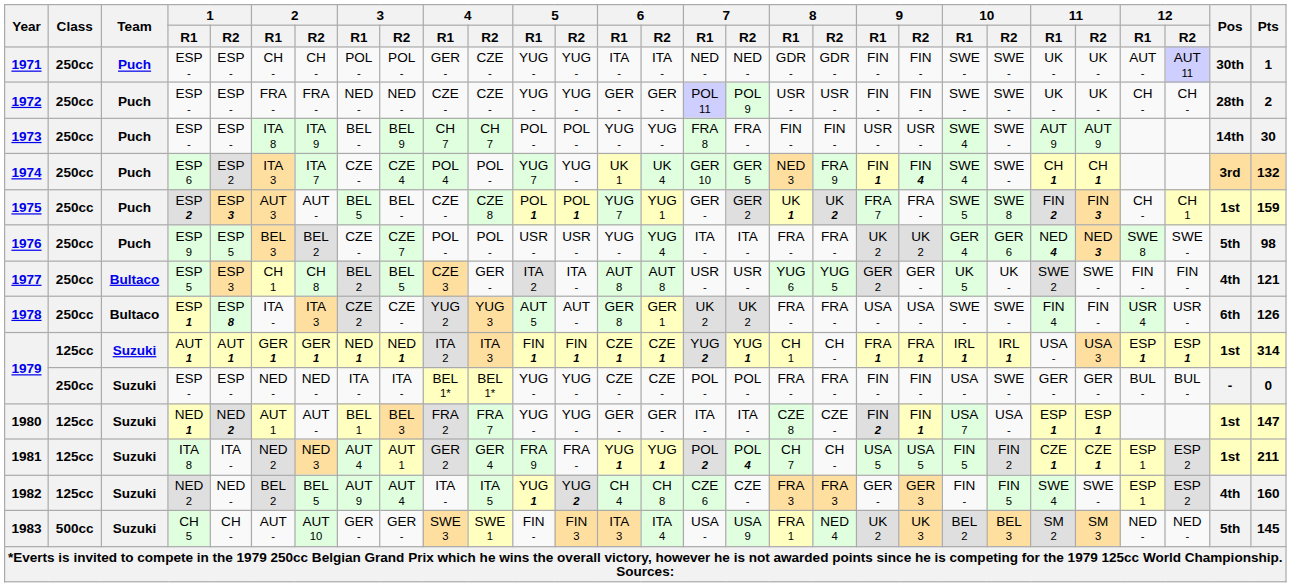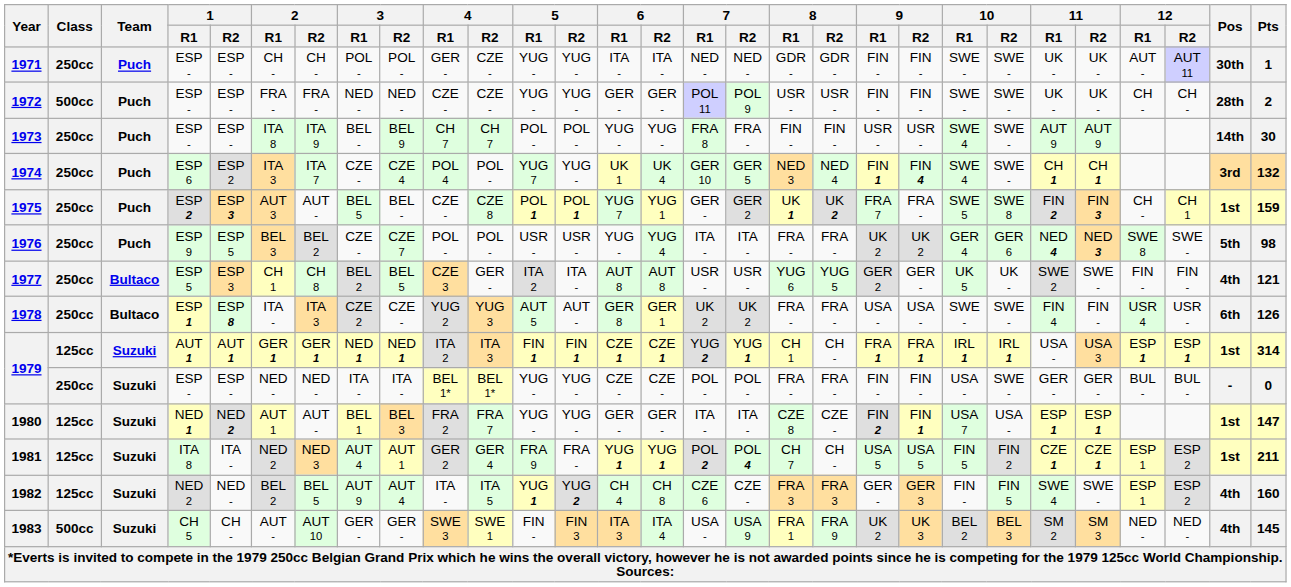1972 | Class: 250cc -> 500cc
1974 | 8 / R2: FRA 9 -> NED 4
1983 | 8 / R2: NED 4 -> FRA 9
1983 | Pos: 5th -> 4th
